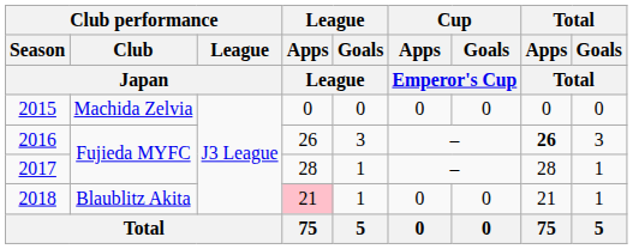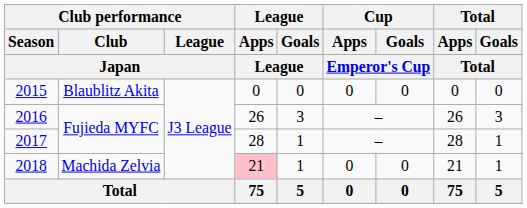2015 | Club performance / Club / Japan: Machida Zelvia -> Blaublitz Akita
2016 | Total / Apps / Total: bold -> normal
2018 | Club performance / Club / Japan: Blaublitz Akita -> Machida Zelvia
